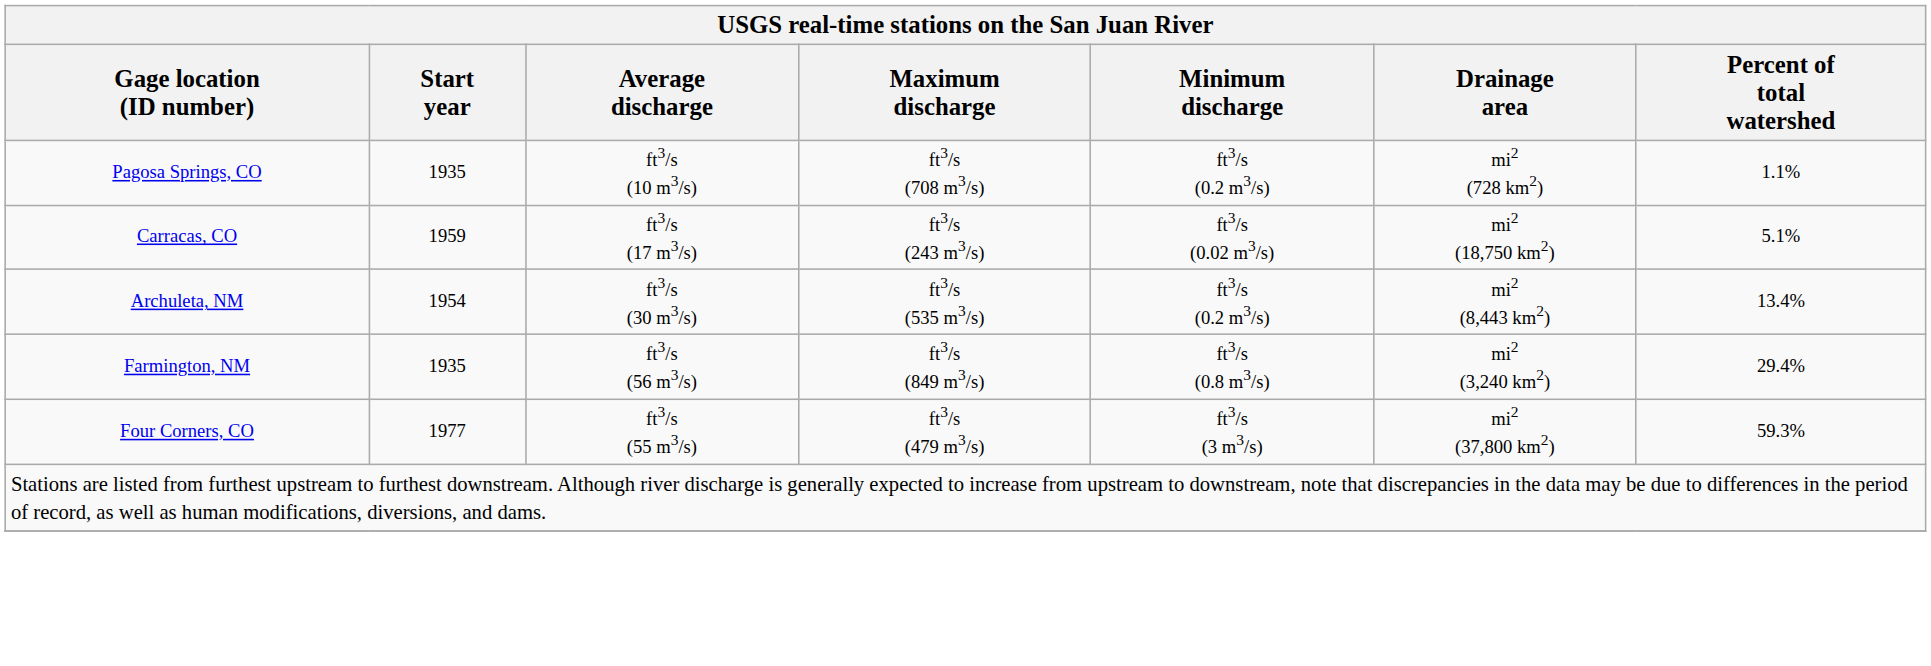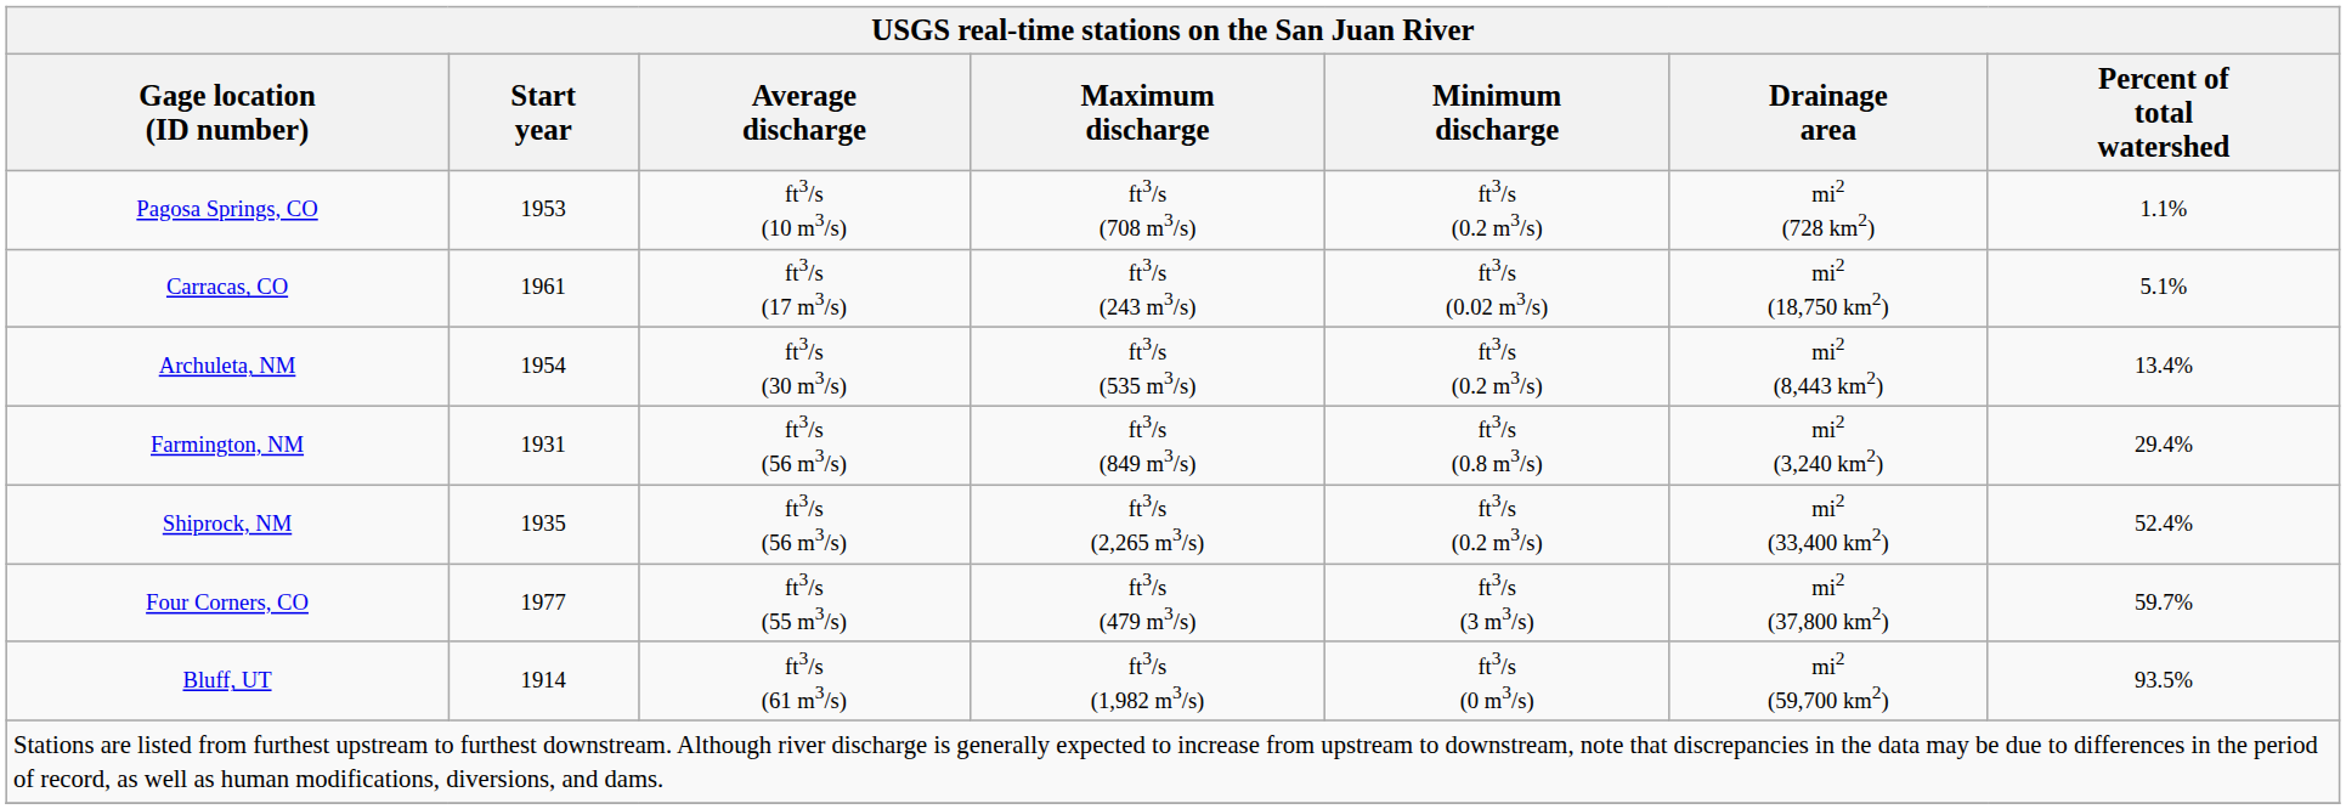Pagosa Springs, CO | Start year: 1935 -> 1953
Carracas, CO | Start year: 1959 -> 1961
Farmington, NM | Start year: 1935 -> 1931
+ row: Shiprock, NM | 1935 | ft3/s (56 m3/s) | ft3/s (2,265 m3/s) | ft3/s (0.2 m3/s) | mi2 (33,400 km2) | 52.4%
Four Corners, CO | Percent of total watershed: 59.3% -> 59.7%
+ row: Bluff, UT | 1914 | ft3/s (61 m3/s) | ft3/s (1,982 m3/s) | ft3/s (0 m3/s) | mi2 (59,700 km2) | 93.5%
